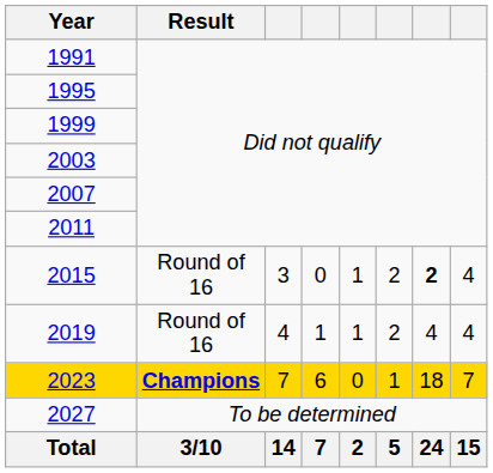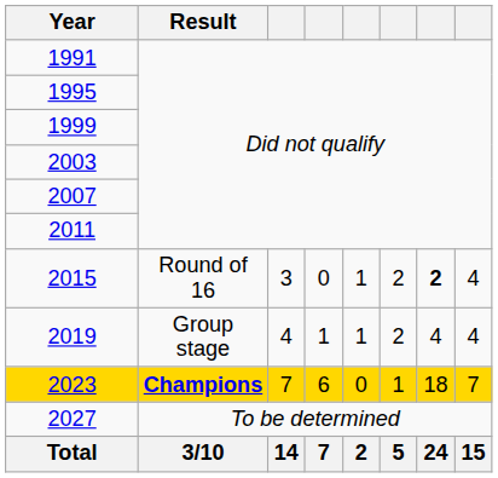2019 | Result: Round of 16 -> Group stage
